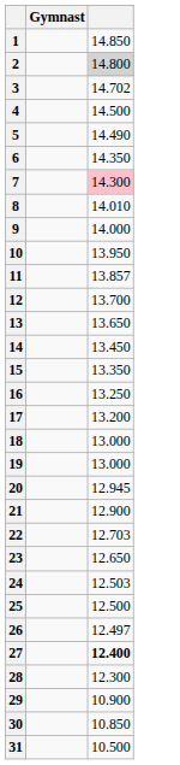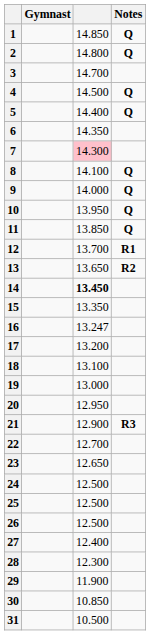+ column: Notes | Q | Q | Q | Q | Q | Q | Q | Q | R1 | R2 | R3
2 | column 3: lightgrey background -> no background
3 | column 3: 14.702 -> 14.700
5 | column 3: 14.490 -> 14.400
8 | column 3: 14.010 -> 14.100
11 | column 3: 13.857 -> 13.850
14 | column 3: normal -> bold
16 | column 3: 13.250 -> 13.247
18 | column 3: 13.000 -> 13.100
20 | column 3: 12.945 -> 12.950
22 | column 3: 12.703 -> 12.700
24 | column 3: 12.503 -> 12.500
26 | column 3: 12.497 -> 12.500
27 | column 3: bold -> normal
29 | column 3: 10.900 -> 11.900
